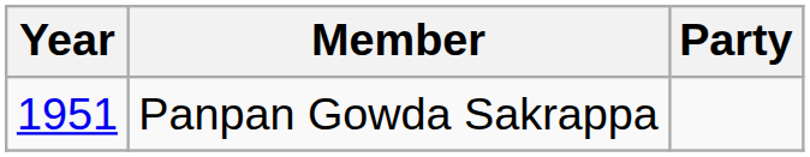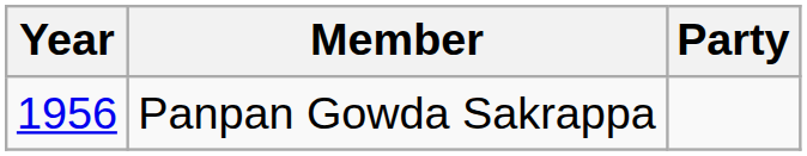Panpan Gowda Sakrappa | Year: 1951 -> 1956
